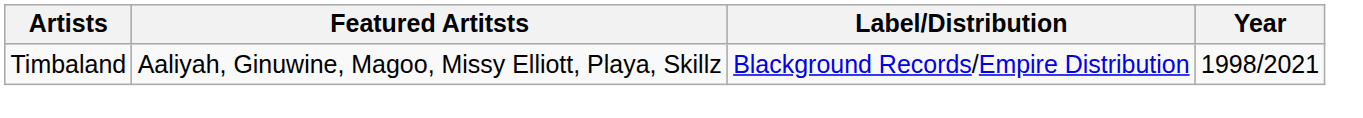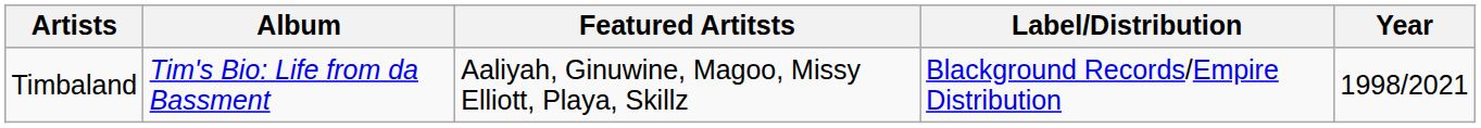+ column: Album | Tim's Bio: Life from da Bassment
